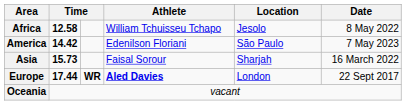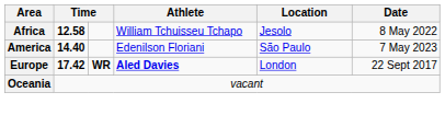America | column 2: 14.42 -> 14.40
- row: Asia | 15.73 | Faisal Sorour | Sharjah | 16 March 2022
Europe | column 2: 17.44 -> 17.42
